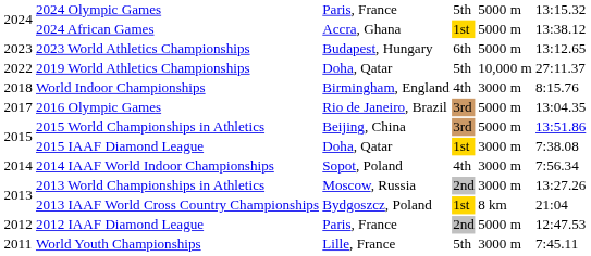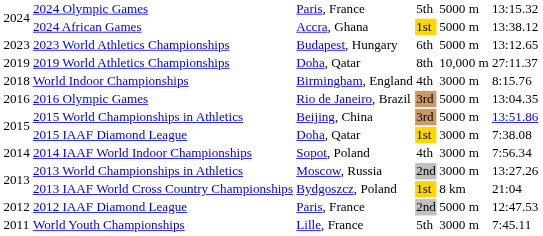2019 World Athletics Championships | column 1: 2022 -> 2019
2019 World Athletics Championships | column 4: 5th -> 8th
2016 Olympic Games | column 1: 2017 -> 2016
